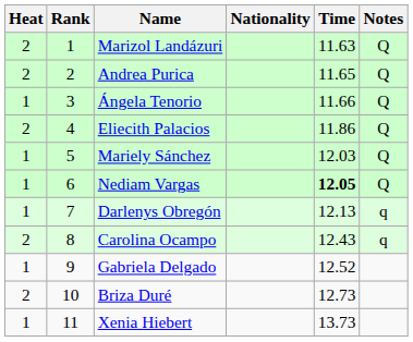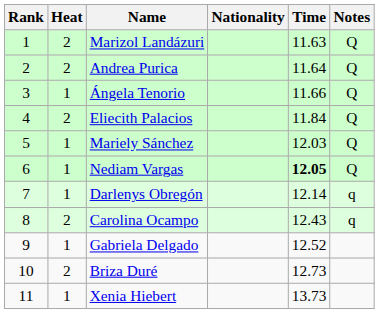columns swapped: Rank <-> Heat
Andrea Purica | Time: 11.65 -> 11.64
Eliecith Palacios | Time: 11.86 -> 11.84
Darlenys Obregón | Time: 12.13 -> 12.14
